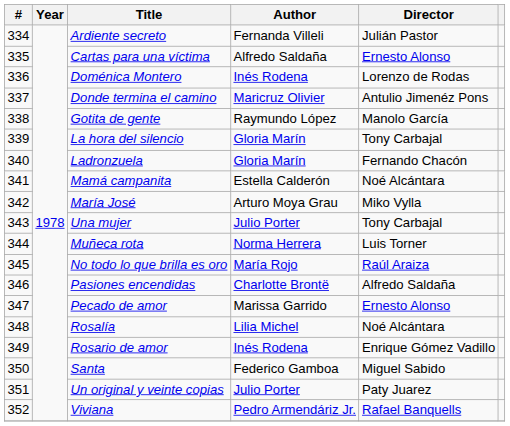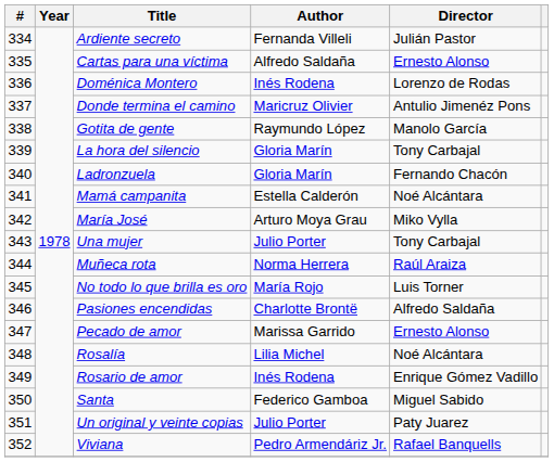Muñeca rota | Director: Luis Torner -> Raúl Araiza
No todo lo que brilla es oro | Director: Raúl Araiza -> Luis Torner
